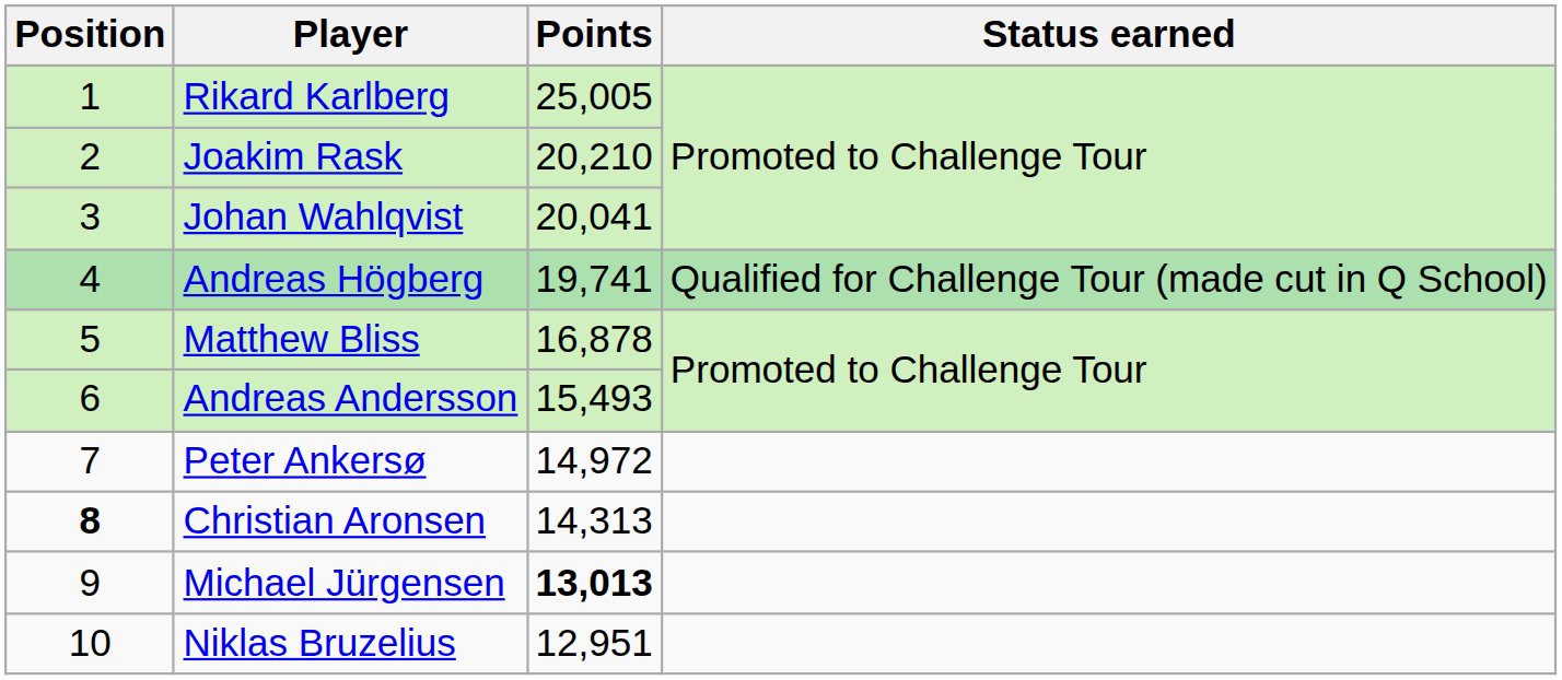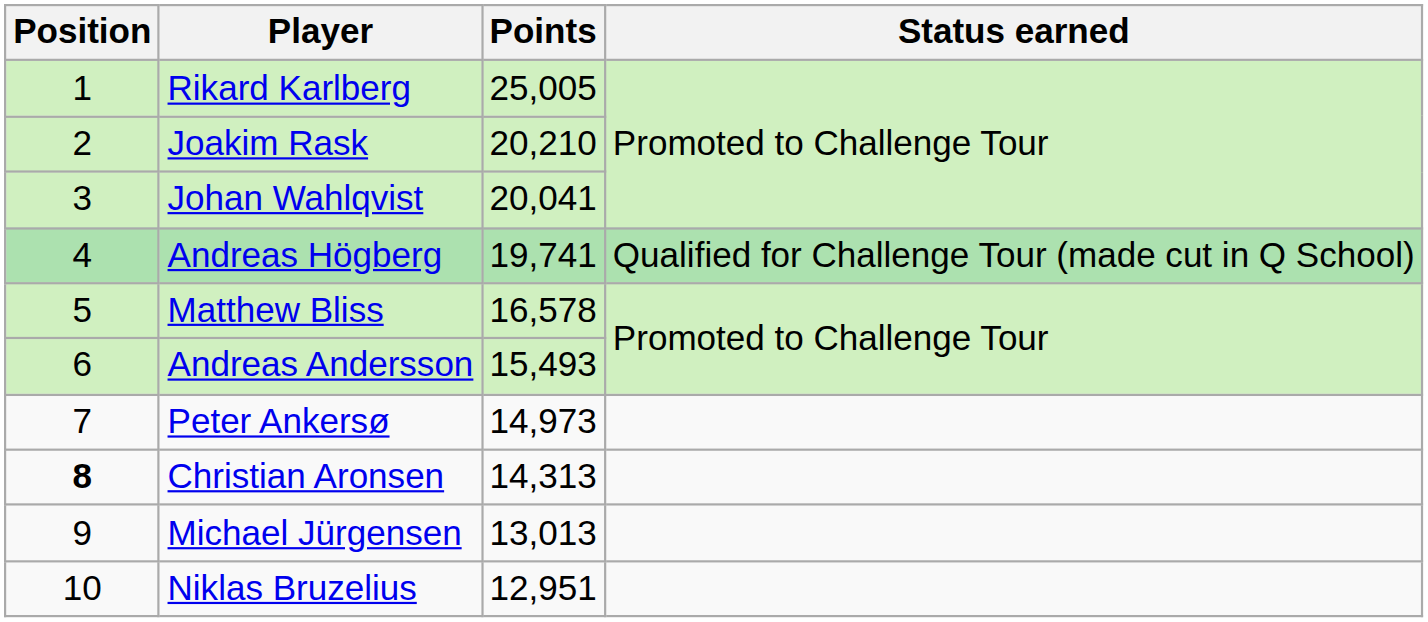Matthew Bliss | Points: 16,878 -> 16,578
Peter Ankersø | Points: 14,972 -> 14,973
Michael Jürgensen | Points: bold -> normal
